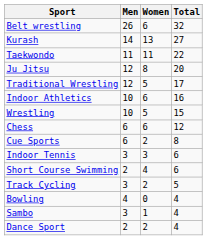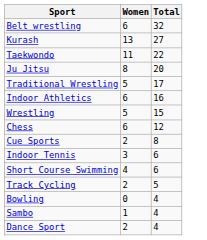- column: Men | 26 | 14 | 11 | 12 | 12 | 10 | 10 | 6 | 6 | 3 | 2 | 3 | 4 | 3 | 2
